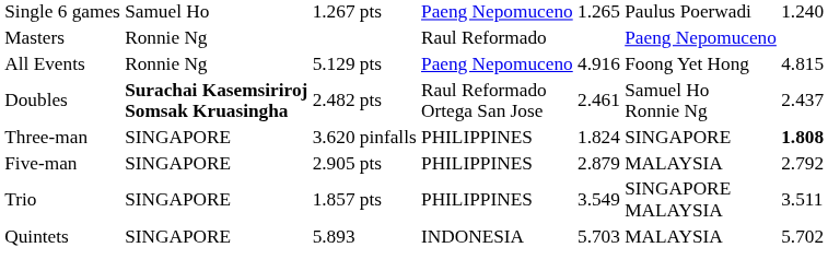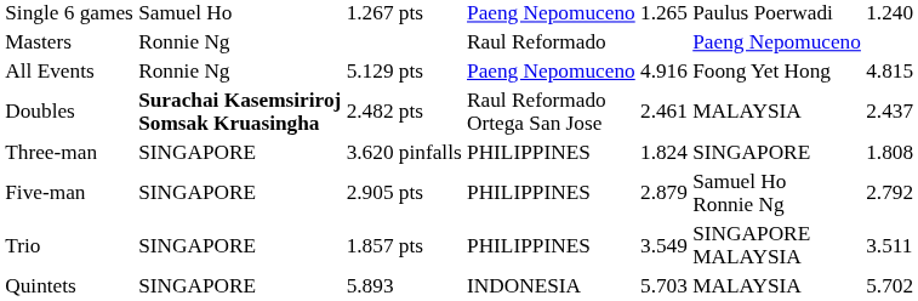Doubles | column 6: Samuel Ho Ronnie Ng -> MALAYSIA
Three-man | column 7: bold -> normal
Five-man | column 6: MALAYSIA -> Samuel Ho Ronnie Ng
